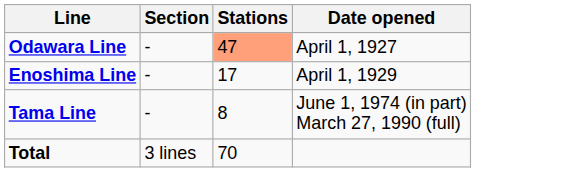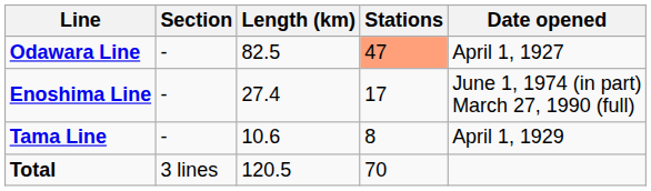+ column: Length (km) | 82.5 | 27.4 | 10.6 | 120.5
Enoshima Line | Date opened: April 1, 1929 -> June 1, 1974 (in part) March 27, 1990 (full)
Tama Line | Date opened: June 1, 1974 (in part) March 27, 1990 (full) -> April 1, 1929
